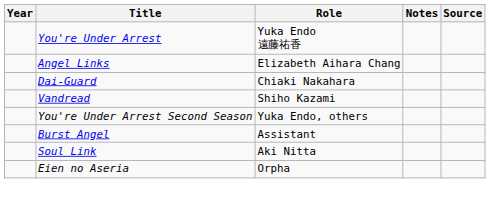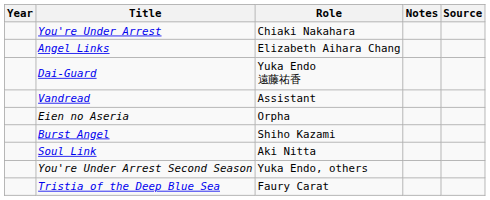You're Under Arrest | Role: Yuka Endo 遠藤祐香 -> Chiaki Nakahara
Dai-Guard | Role: Chiaki Nakahara -> Yuka Endo 遠藤祐香
Vandread | Role: Shiho Kazami -> Assistant
rows swapped: You're Under Arrest Second Season <-> Eien no Aseria
Burst Angel | Role: Assistant -> Shiho Kazami
+ row: Tristia of the Deep Blue Sea | Faury Carat
